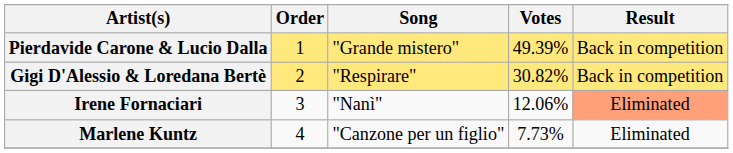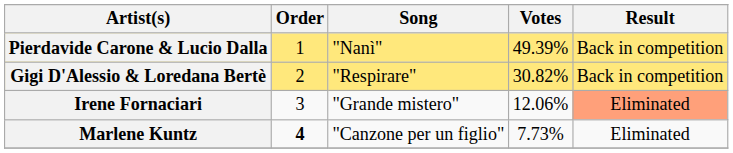Pierdavide Carone & Lucio Dalla | Song: "Grande mistero" -> "Nanì"
Irene Fornaciari | Song: "Nanì" -> "Grande mistero"
Marlene Kuntz | Order: normal -> bold
